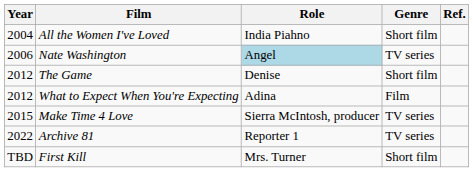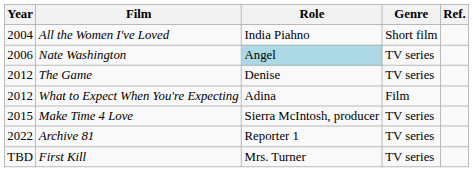The Game | Genre: Short film -> TV series
First Kill | Genre: Short film -> TV series
